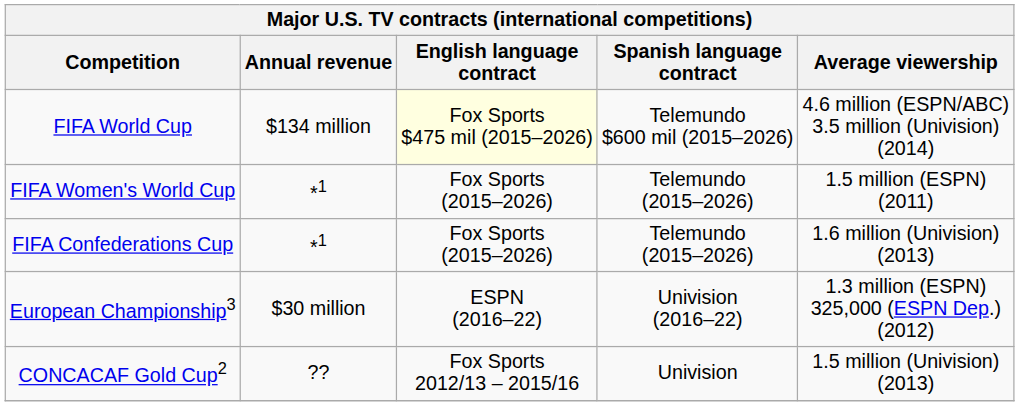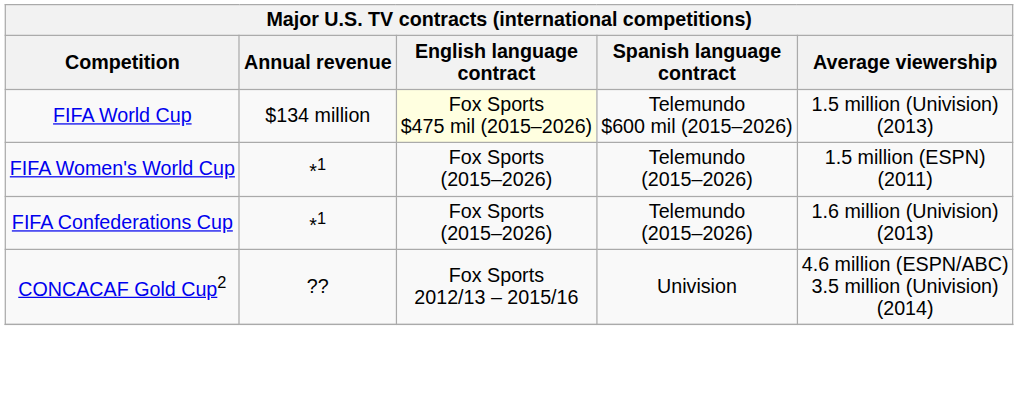FIFA World Cup | Average viewership: 4.6 million (ESPN/ABC) 3.5 million (Univision) (2014) -> 1.5 million (Univision) (2013)
- row: European Championship3 | $30 million | ESPN (2016–22) | Univision (2016–22) | 1.3 million (ESPN) 325,000 (ESPN Dep.) (2012)
CONCACAF Gold Cup2 | Average viewership: 1.5 million (Univision) (2013) -> 4.6 million (ESPN/ABC) 3.5 million (Univision) (2014)
